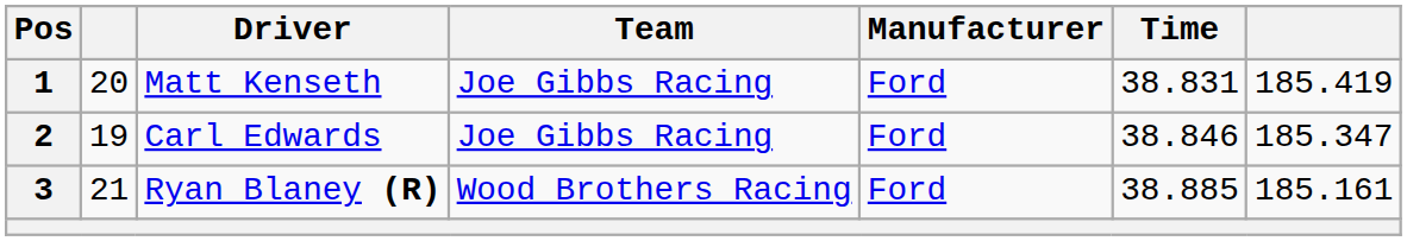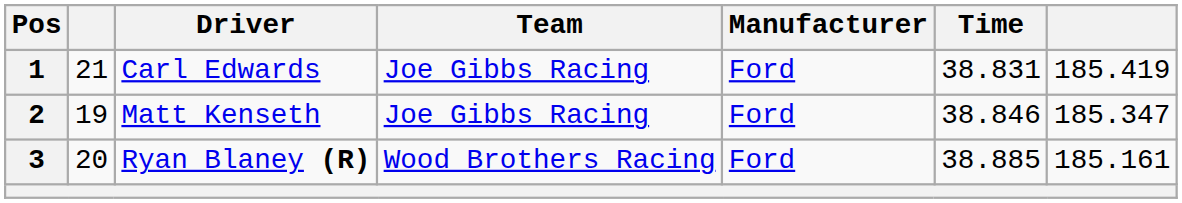1 | column 2: 20 -> 21
1 | Driver: Matt Kenseth -> Carl Edwards
2 | Driver: Carl Edwards -> Matt Kenseth
3 | column 2: 21 -> 20
